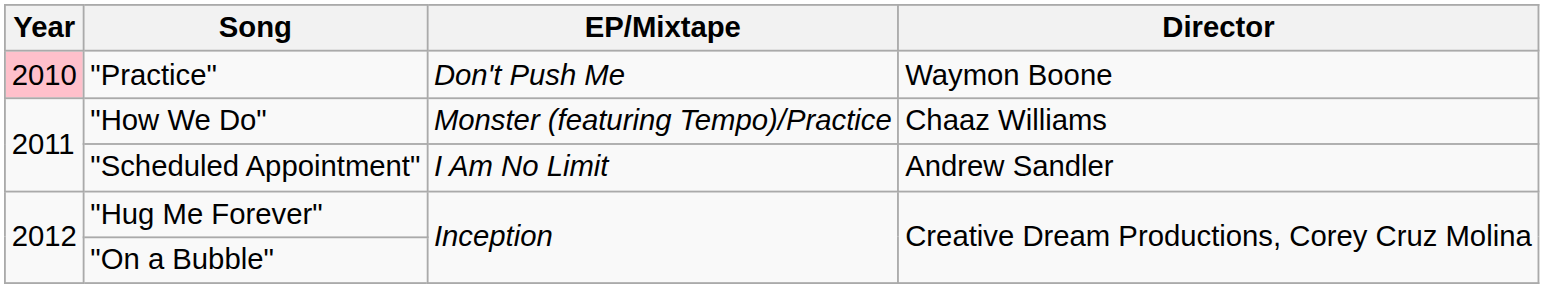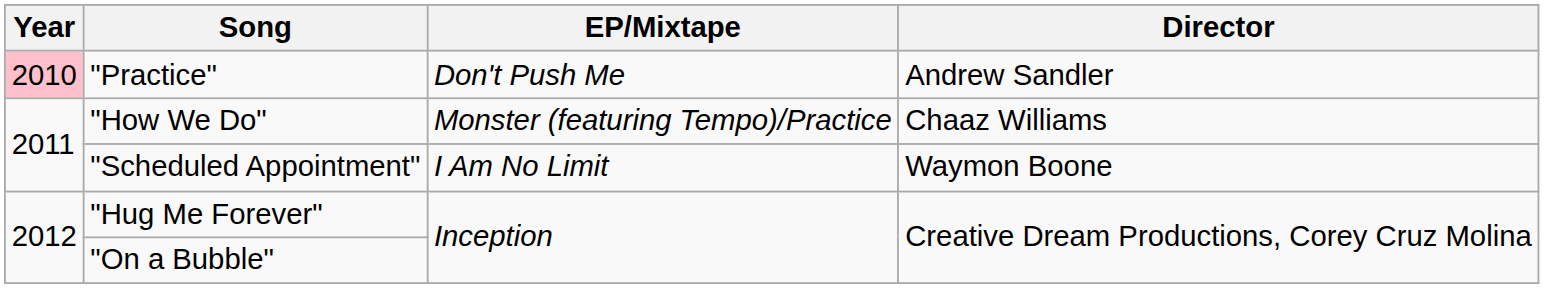"Practice" | Director: Waymon Boone -> Andrew Sandler
"Scheduled Appointment" | Director: Andrew Sandler -> Waymon Boone
